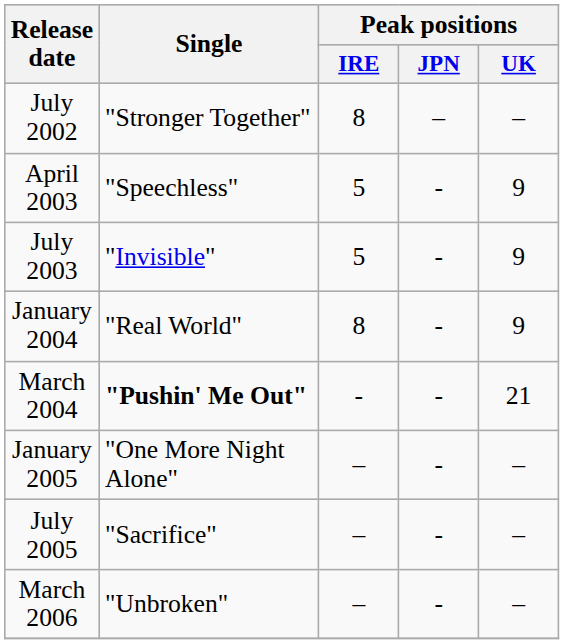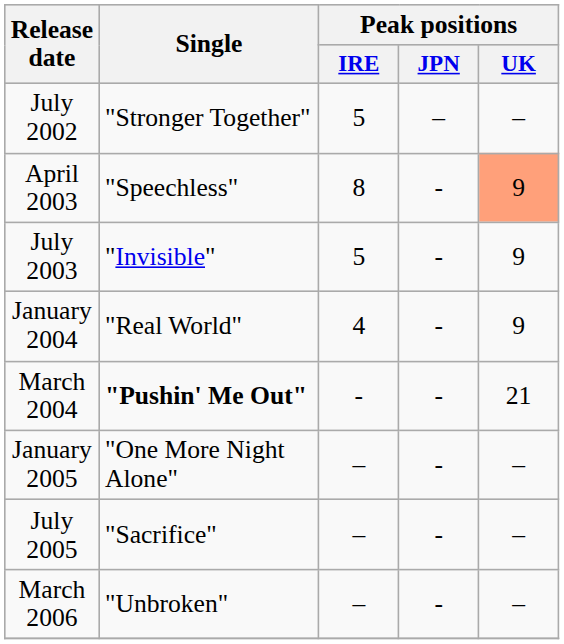July 2002 | Peak positions / IRE: 8 -> 5
April 2003 | Peak positions / IRE: 5 -> 8
April 2003 | Peak positions / UK: no background -> lightsalmon background
January 2004 | Peak positions / IRE: 8 -> 4
